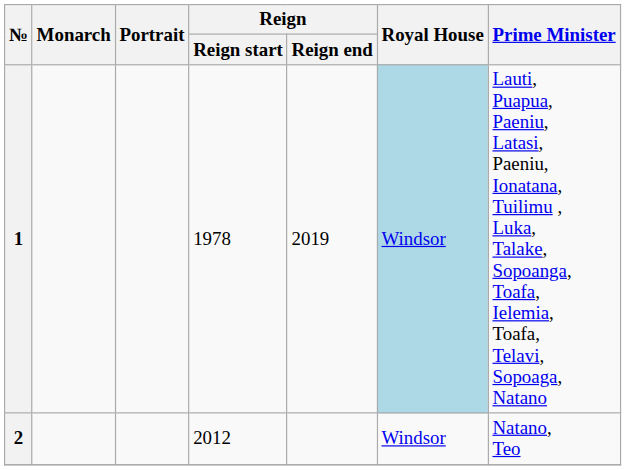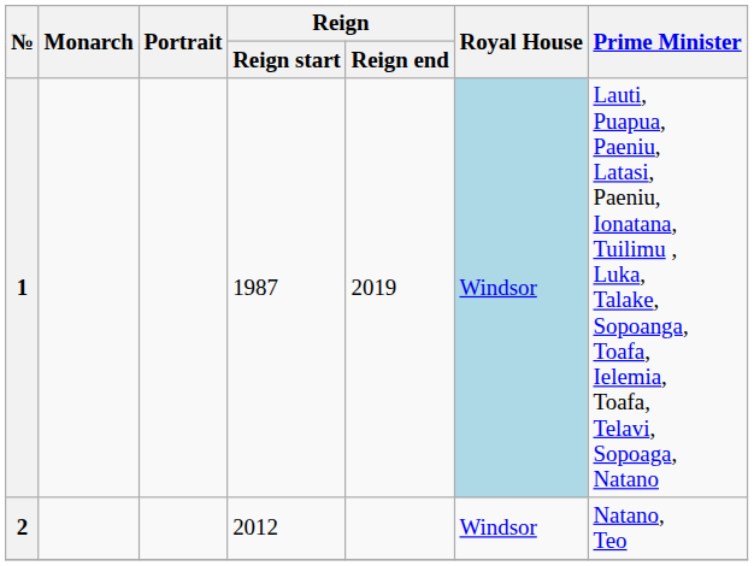1 | Reign / Reign start: 1978 -> 1987
